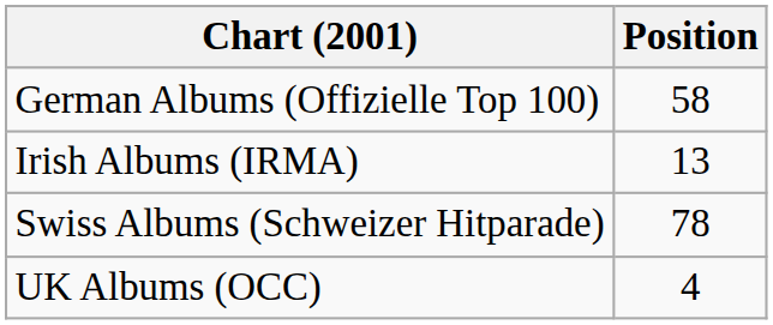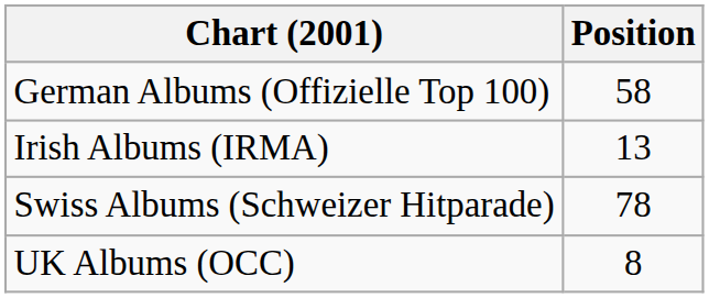UK Albums (OCC) | Position: 4 -> 8
